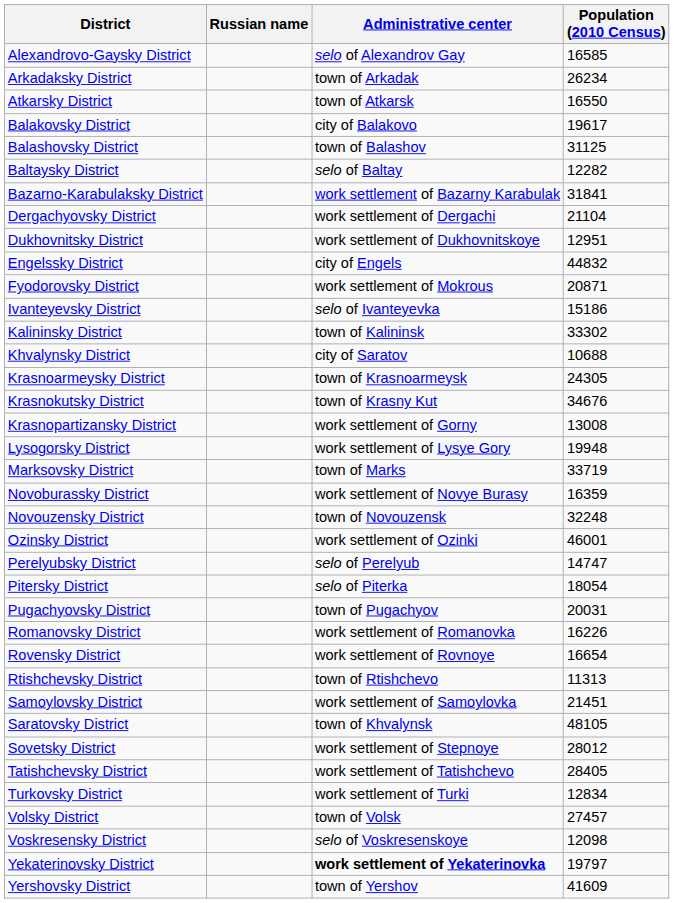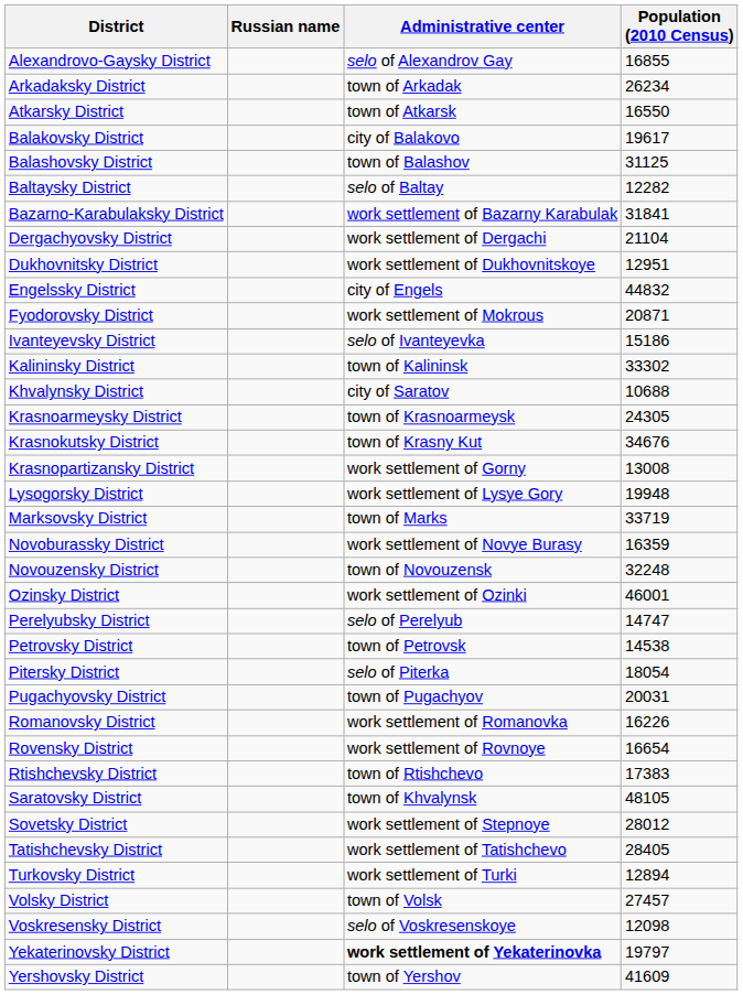Alexandrovo-Gaysky District | Population (2010 Census): 16585 -> 16855
+ row: Petrovsky District | town of Petrovsk | 14538
Rtishchevsky District | Population (2010 Census): 11313 -> 17383
- row: Samoylovsky District | work settlement of Samoylovka | 21451
Turkovsky District | Population (2010 Census): 12834 -> 12894
